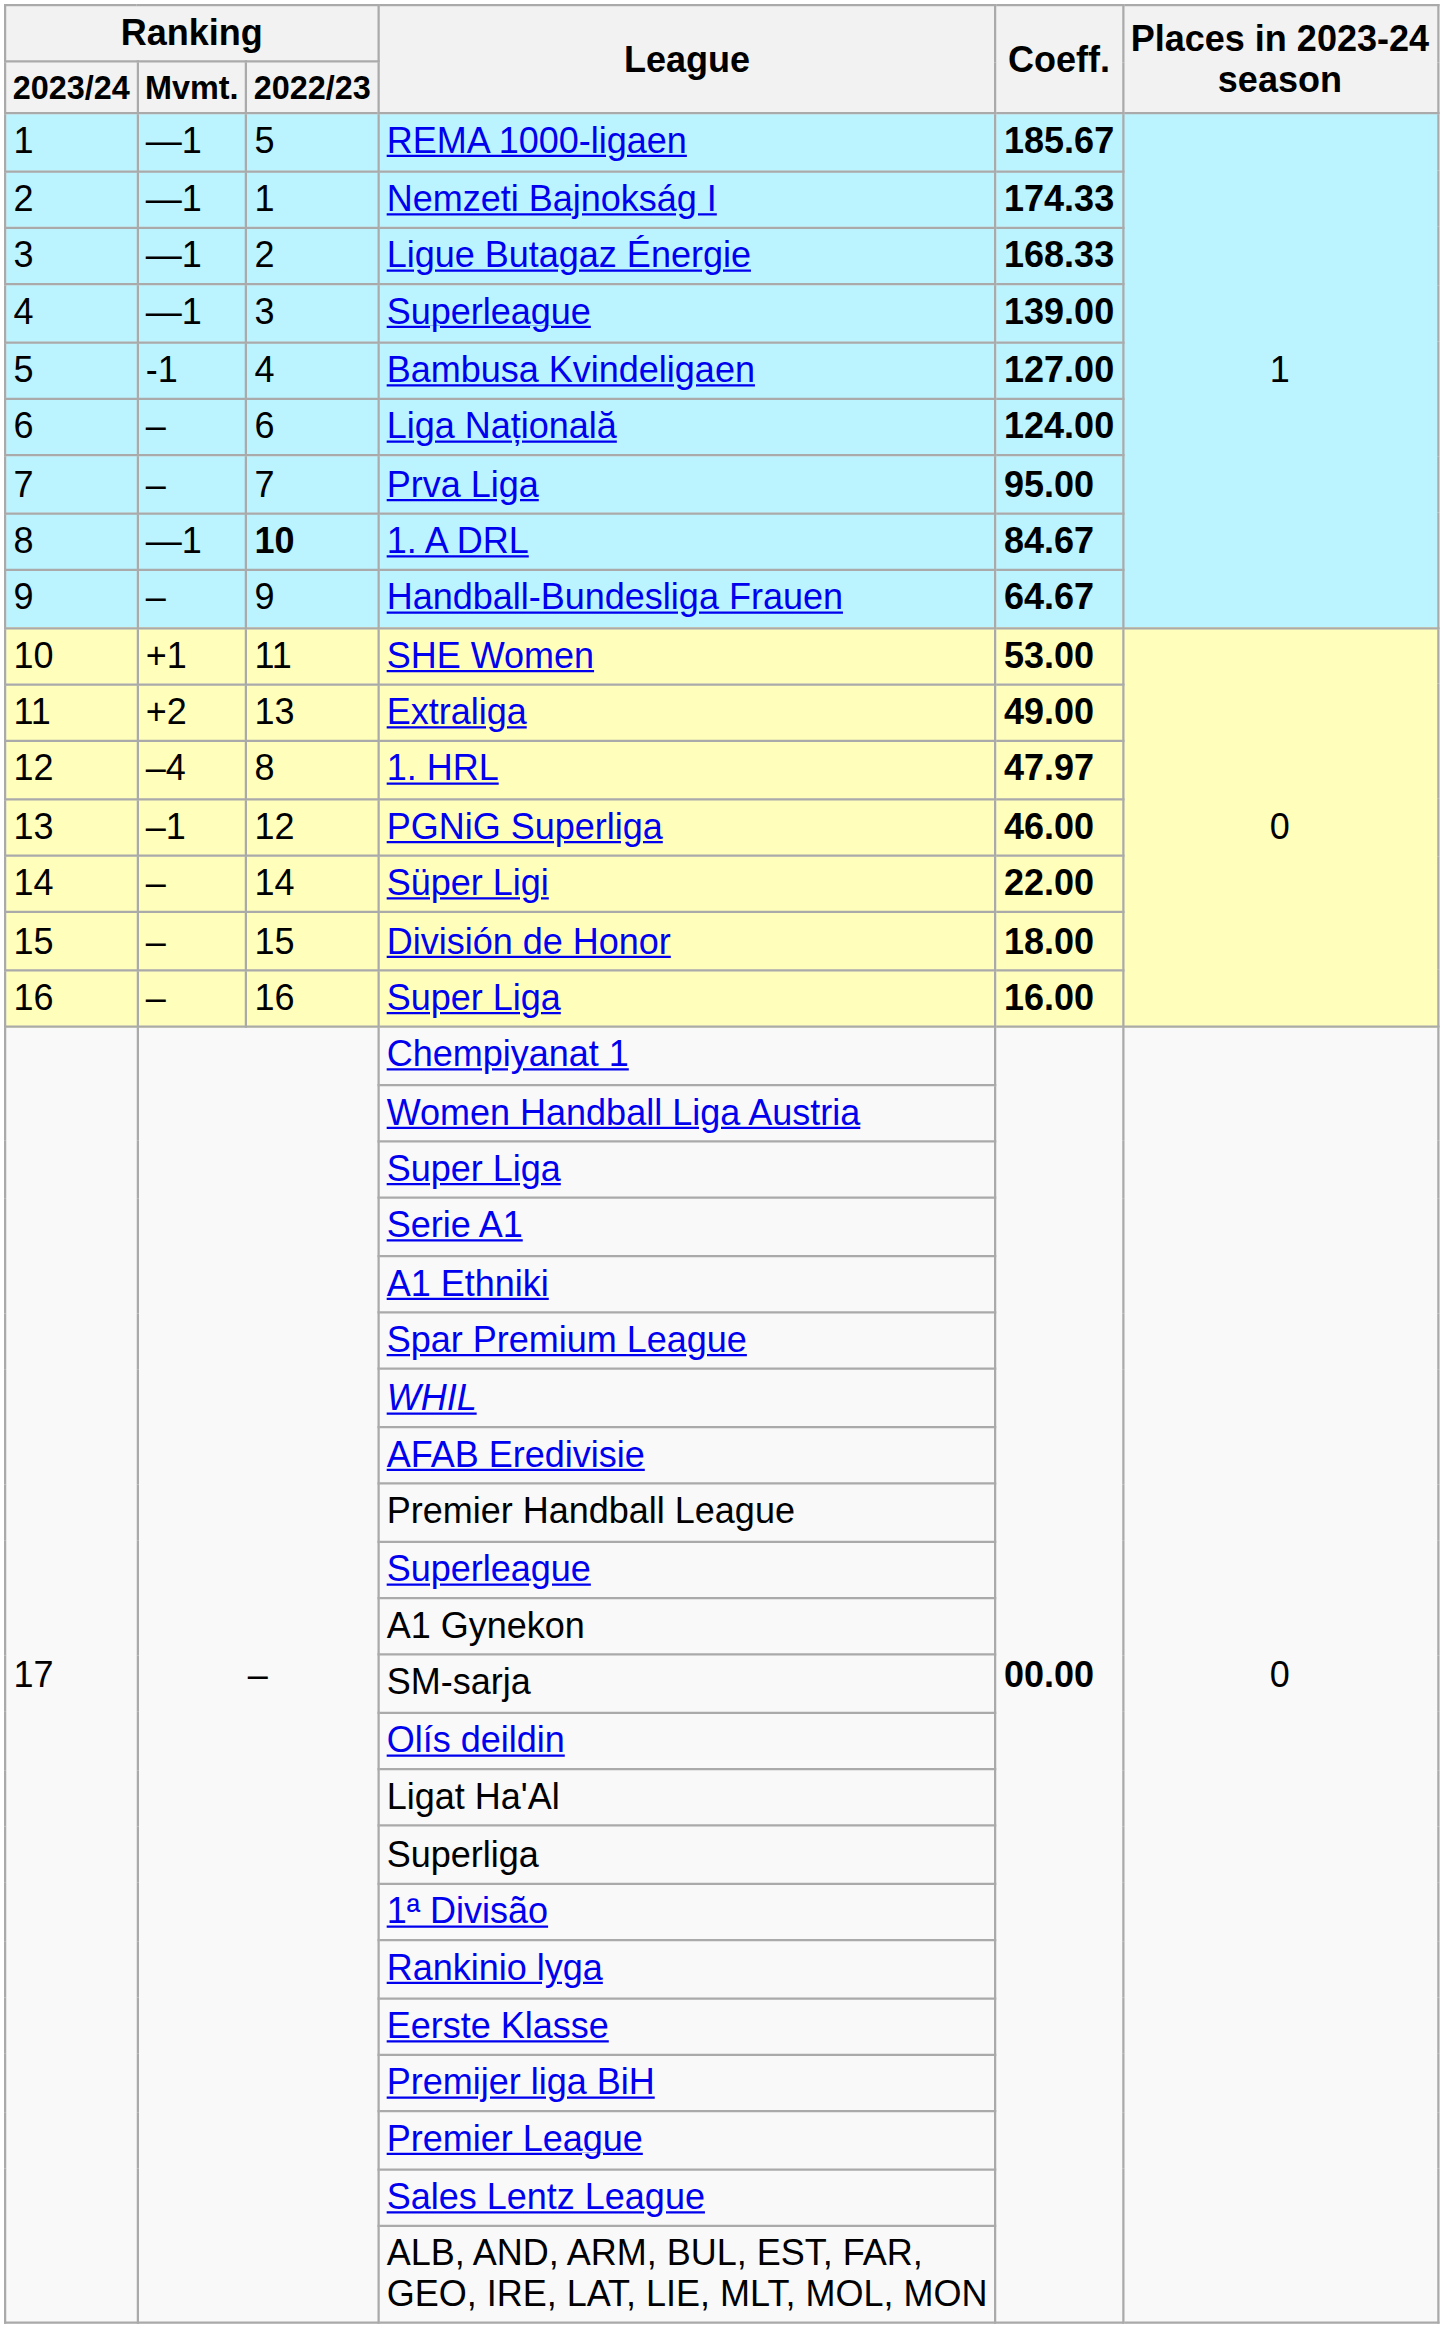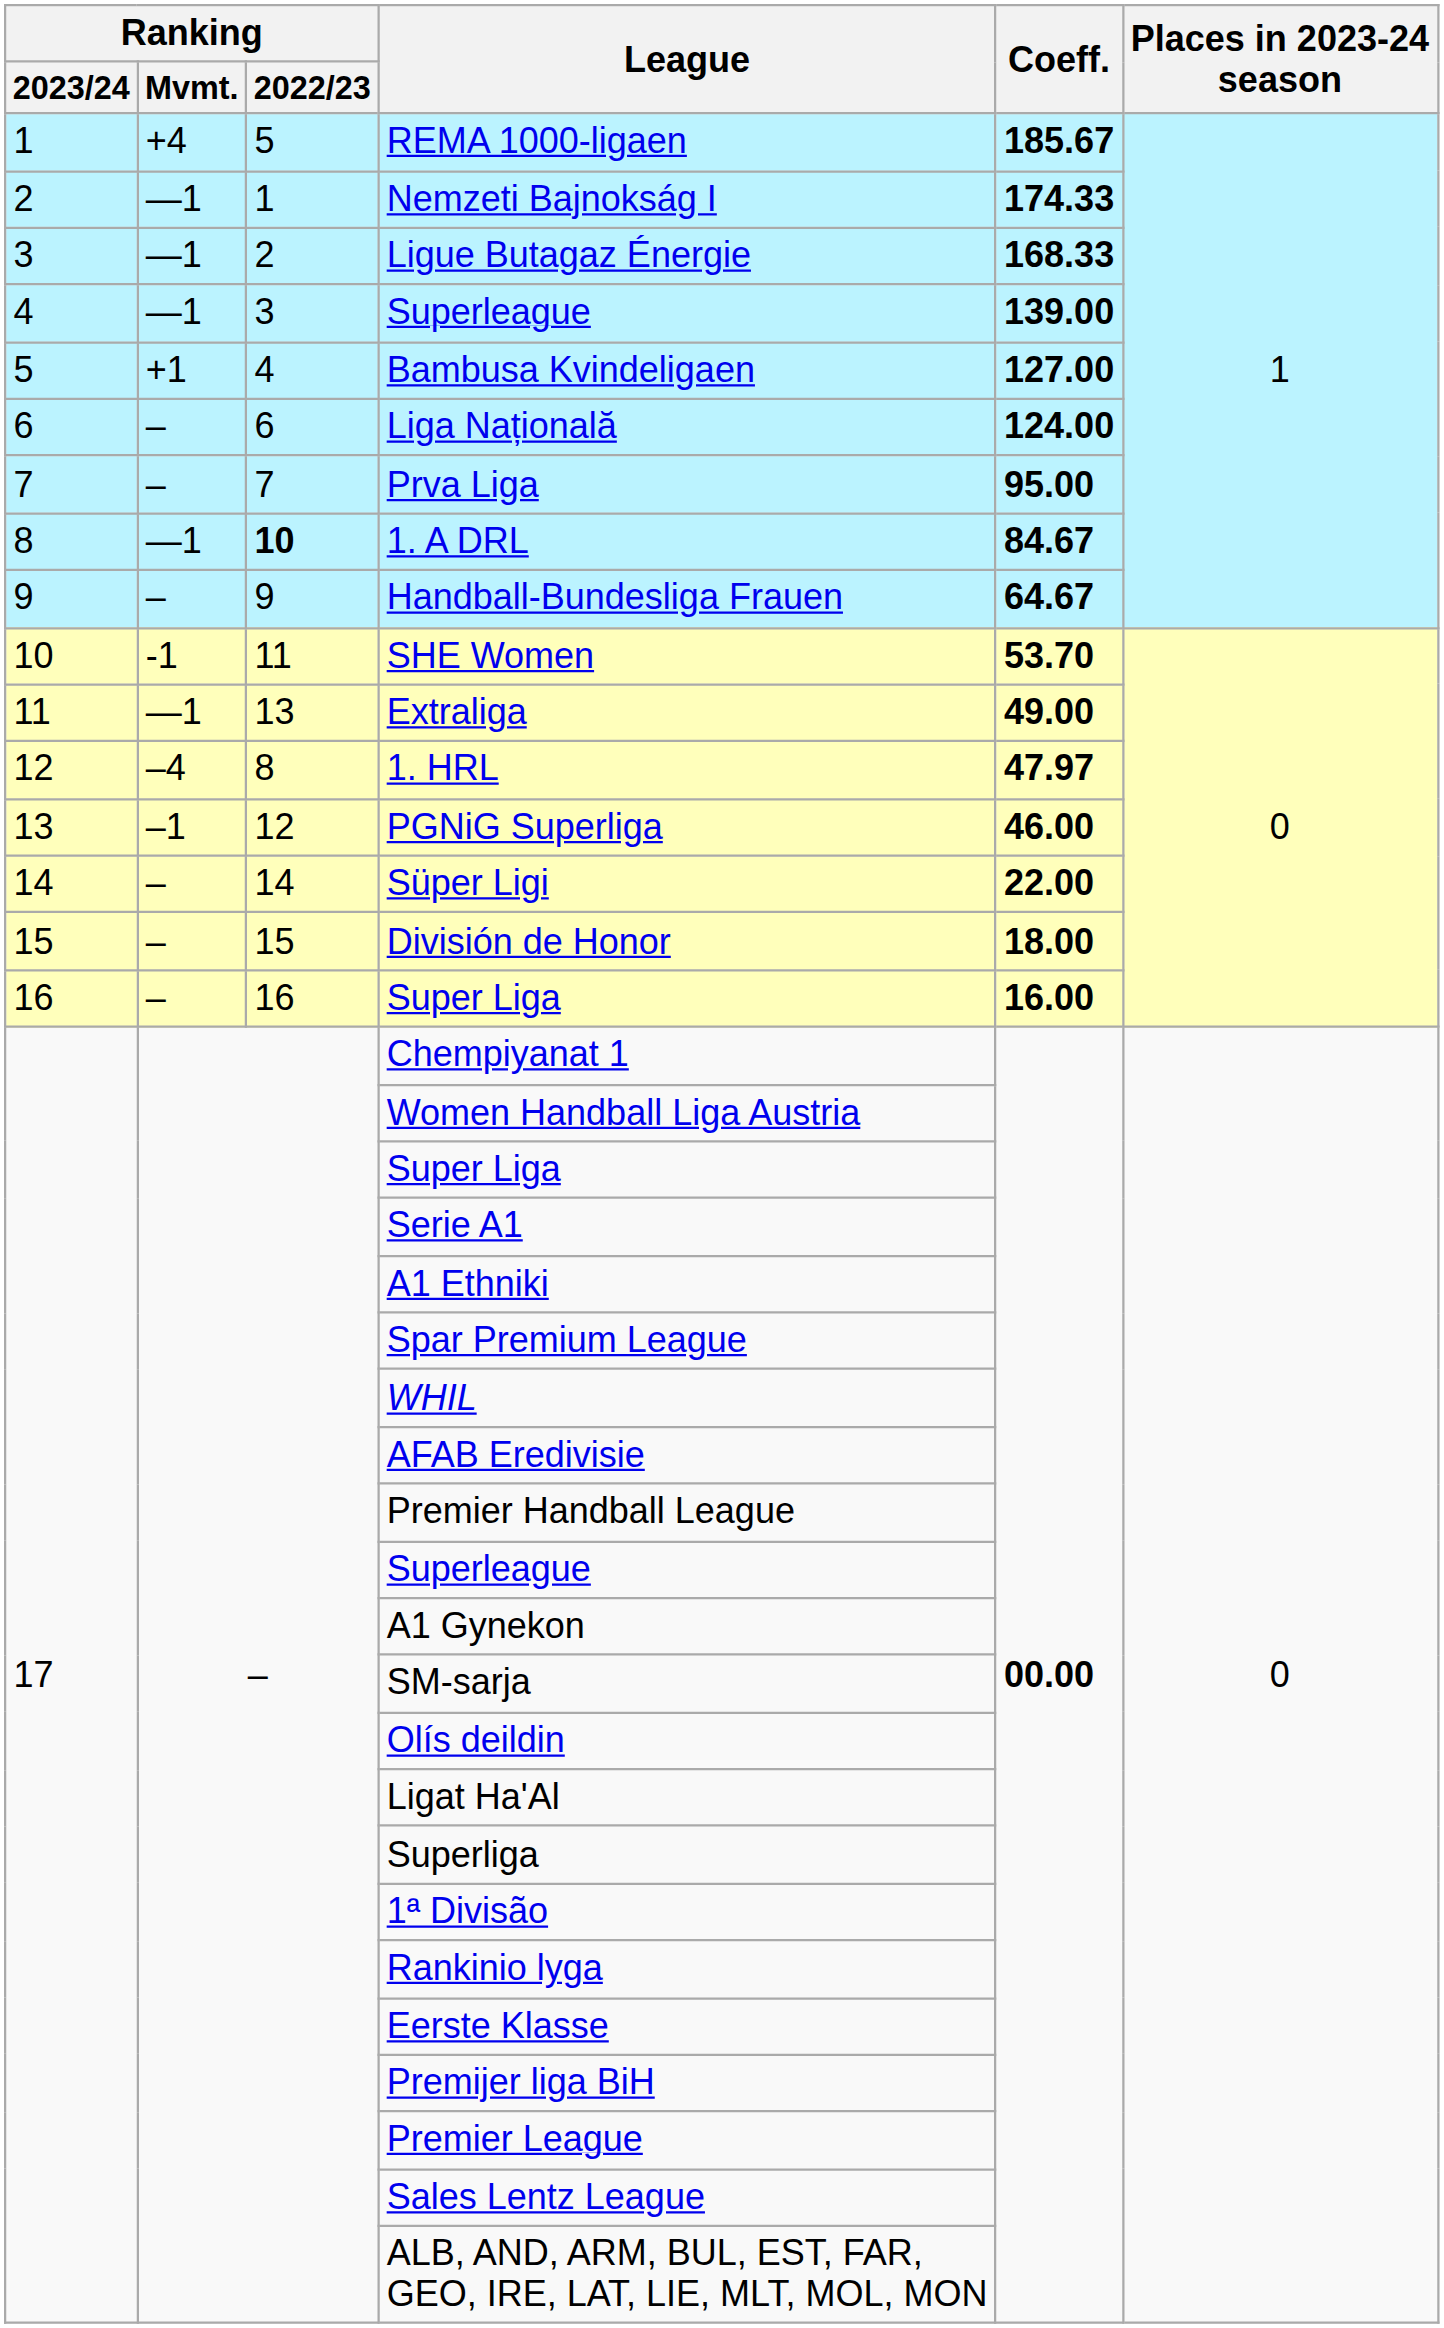REMA 1000-ligaen | Ranking / Mvmt.: —1 -> +4
Bambusa Kvindeligaen | Ranking / Mvmt.: -1 -> +1
SHE Women | Ranking / Mvmt.: +1 -> -1
SHE Women | Coeff.: 53.00 -> 53.70
Extraliga | Ranking / Mvmt.: +2 -> —1
